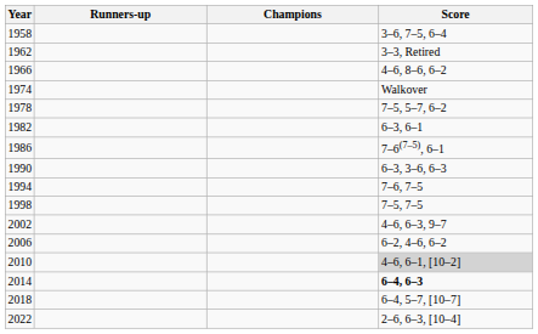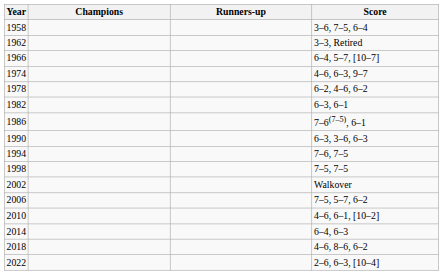columns swapped: Champions <-> Runners-up
1966 | Score: 4–6, 8–6, 6–2 -> 6–4, 5–7, [10–7]
1974 | Score: Walkover -> 4–6, 6–3, 9–7
1978 | Score: 7–5, 5–7, 6–2 -> 6–2, 4–6, 6–2
2002 | Score: 4–6, 6–3, 9–7 -> Walkover
2006 | Score: 6–2, 4–6, 6–2 -> 7–5, 5–7, 6–2
2010 | Score: lightgrey background -> no background
2014 | Score: bold -> normal
2018 | Score: 6–4, 5–7, [10–7] -> 4–6, 8–6, 6–2
